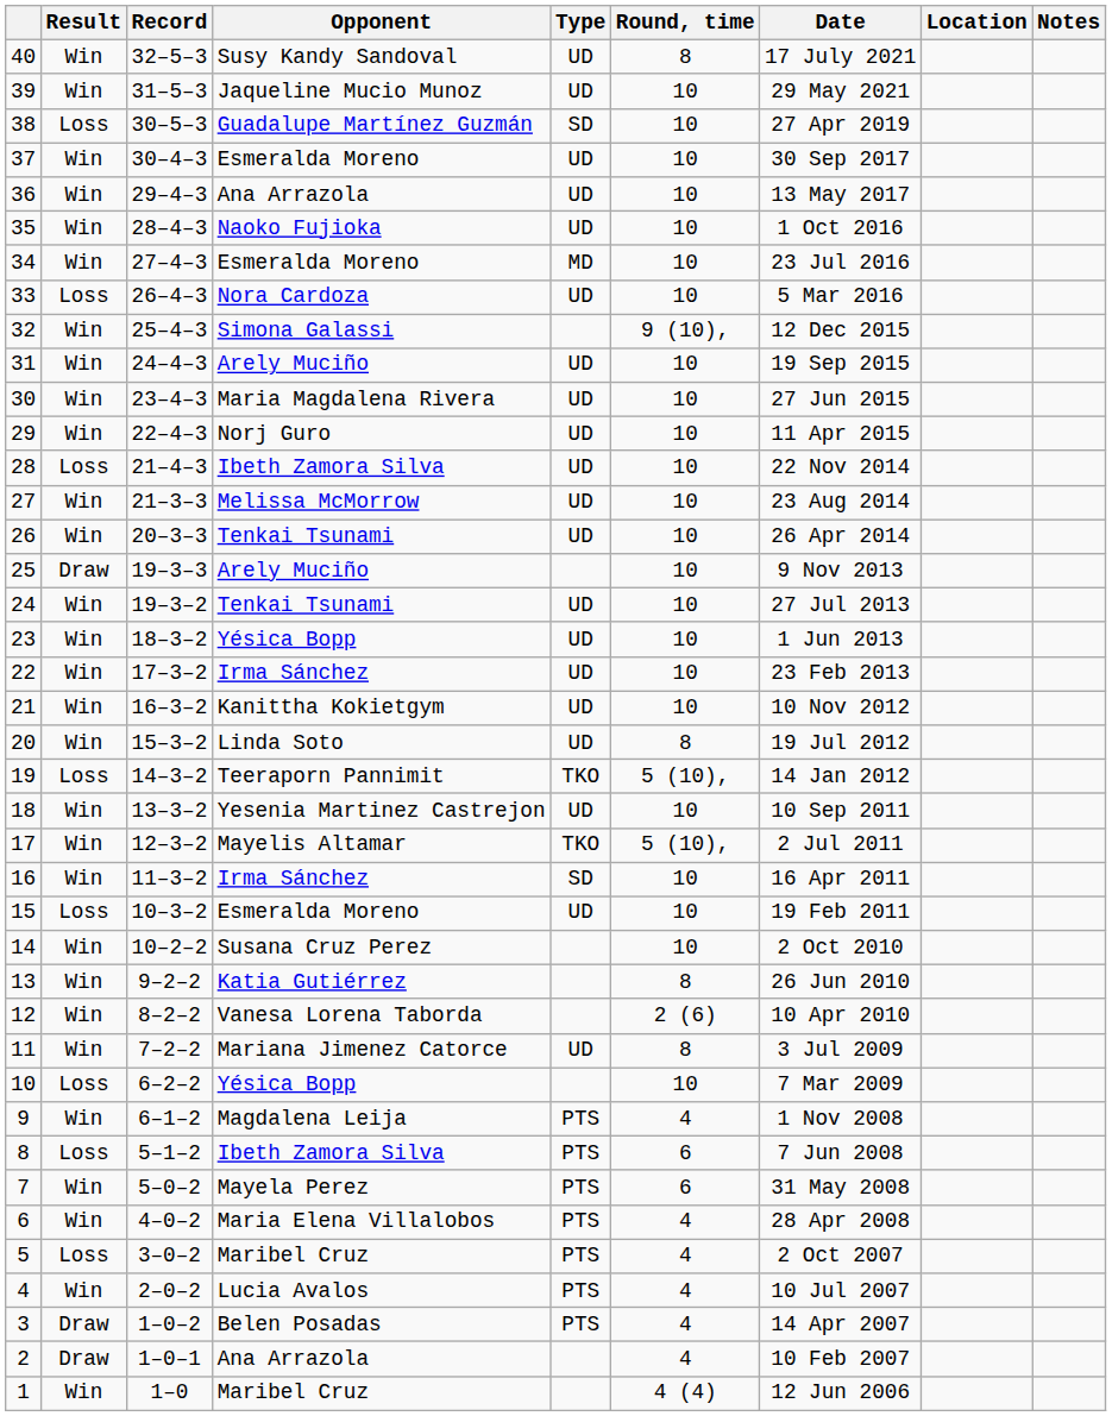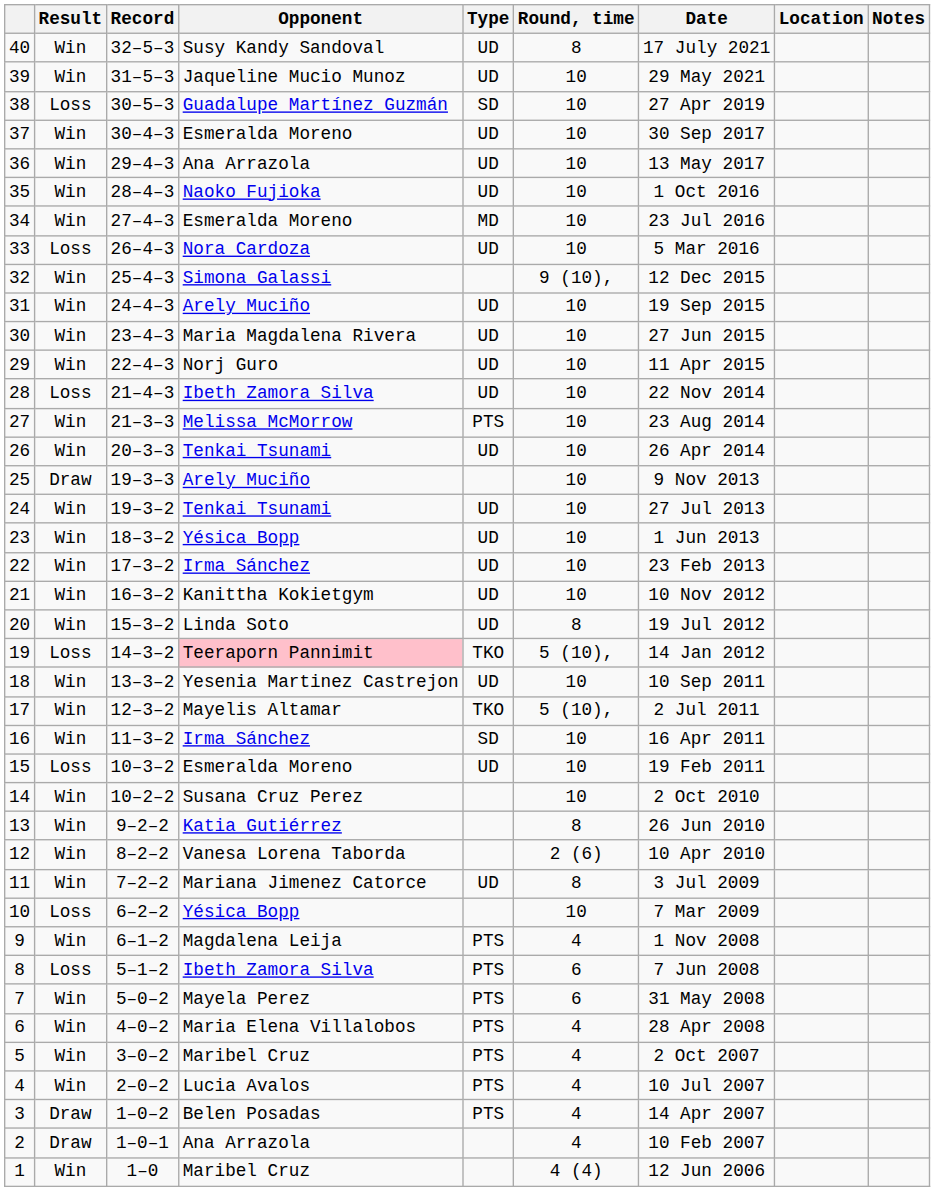27 | Type: UD -> PTS
19 | Opponent: no background -> pink background
5 | Result: Loss -> Win
